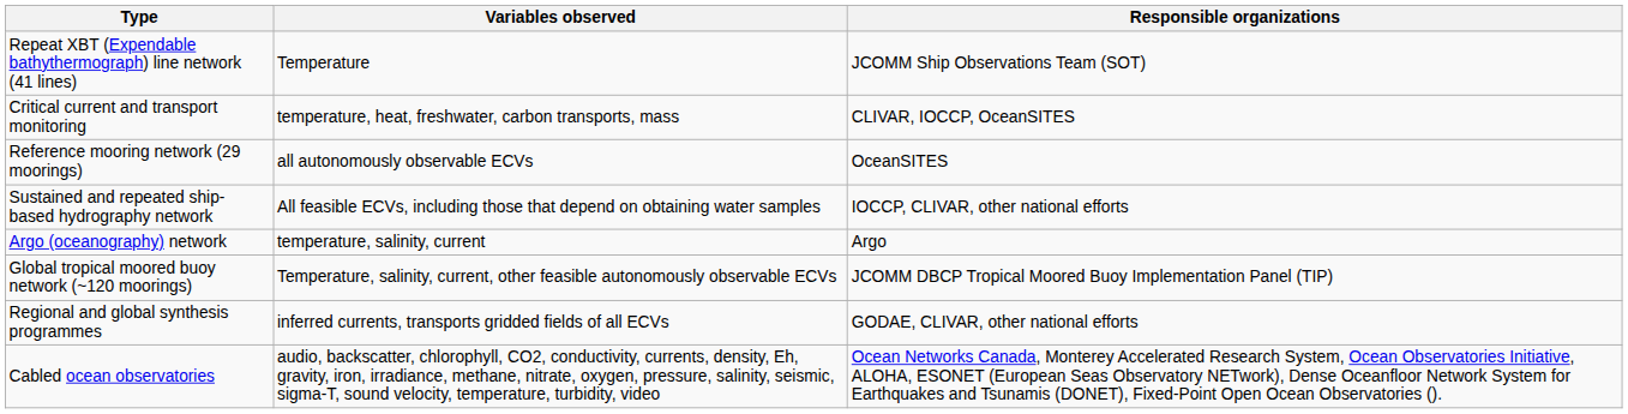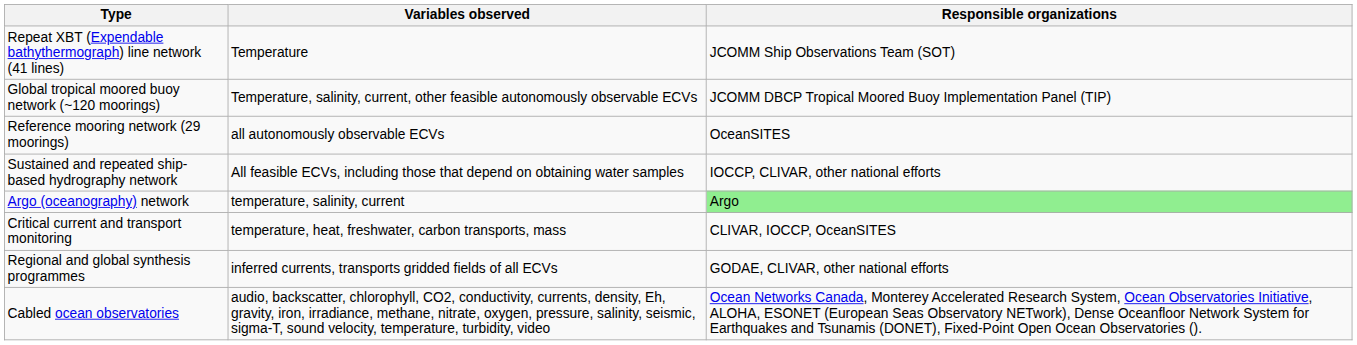rows swapped: Global tropical moored buoy network (~120 moorings) <-> Critical current and transport monitoring
Argo (oceanography) network | Responsible organizations: no background -> lightgreen background
